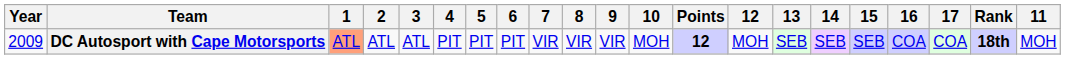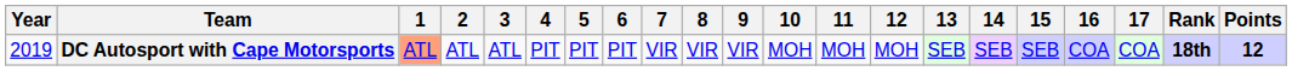columns swapped: 11 <-> Points
DC Autosport with Cape Motorsports | Year: 2009 -> 2019
